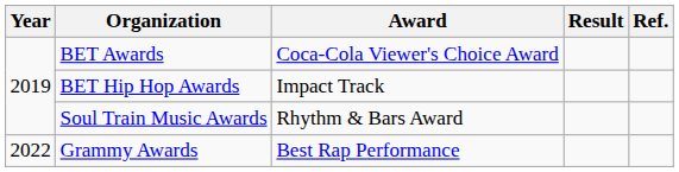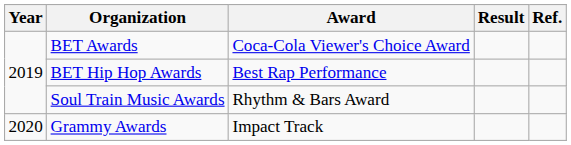BET Hip Hop Awards | Award: Impact Track -> Best Rap Performance
Grammy Awards | Year: 2022 -> 2020
Grammy Awards | Award: Best Rap Performance -> Impact Track
